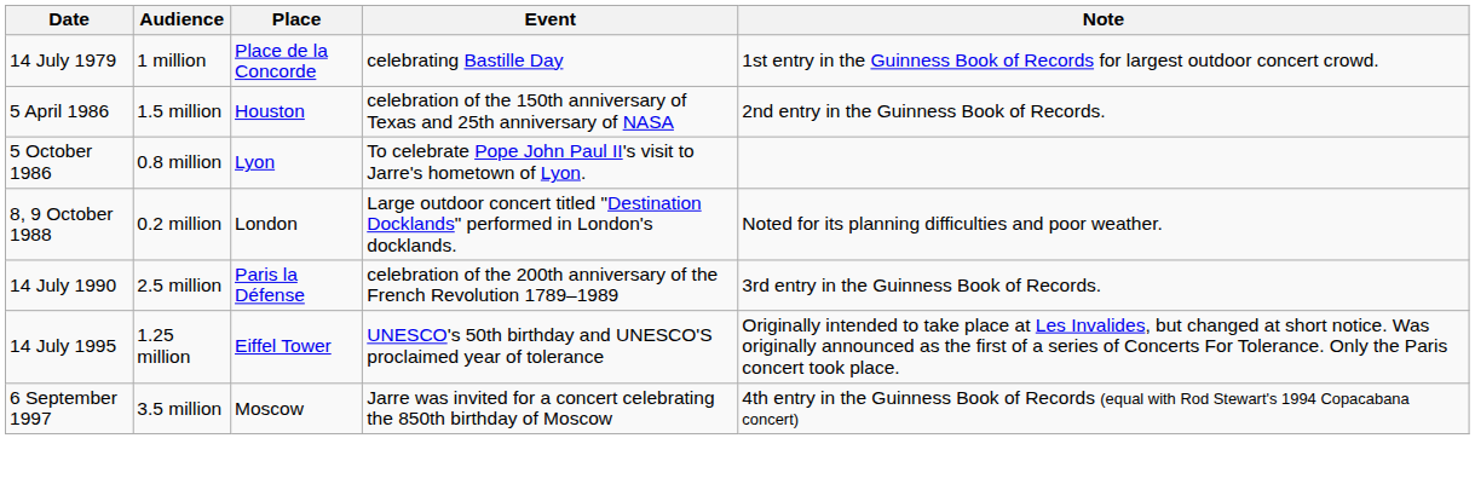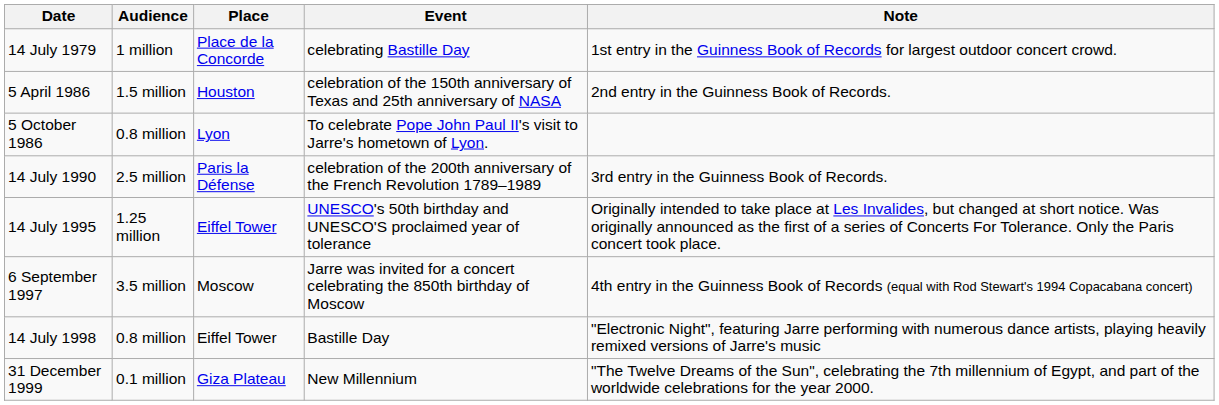- row: 8, 9 October 1988 | 0.2 million | London | Large outdoor concert titled "Destination Docklands" performed in London's docklands. | Noted for its planning difficulties and poor weather.
+ row: 14 July 1998 | 0.8 million | Eiffel Tower | Bastille Day | "Electronic Night", featuring Jarre performing with numerous dance artists, playing heavily remixed versions of Jarre's music
+ row: 31 December 1999 | 0.1 million | Giza Plateau | New Millennium | "The Twelve Dreams of the Sun", celebrating the 7th millennium of Egypt, and part of the worldwide celebrations for the year 2000.
